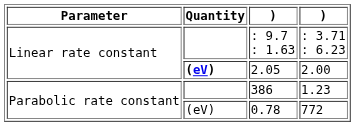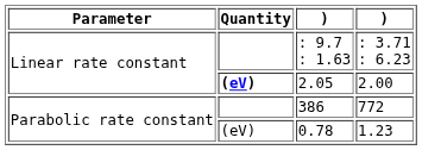386 | column 4: 1.23 -> 772
0.78 | column 4: 772 -> 1.23
